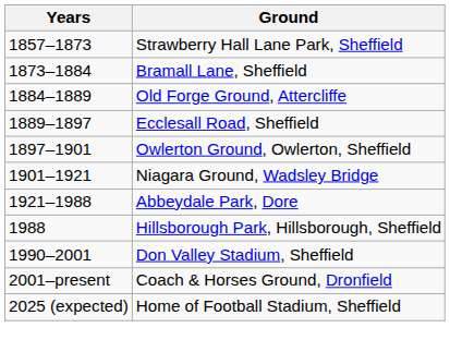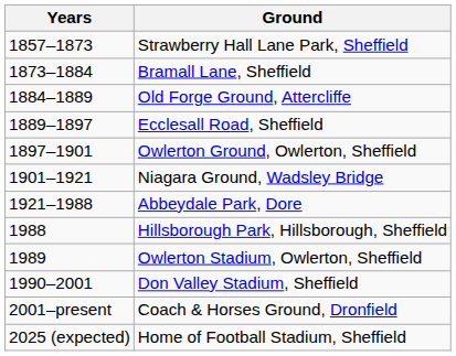+ row: 1989 | Owlerton Stadium, Owlerton, Sheffield
